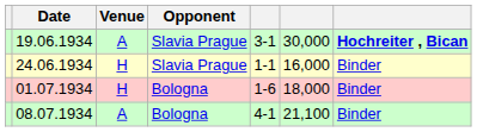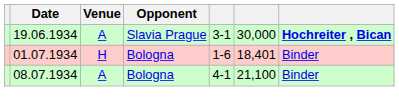- row: 24.06.1934 | H | Slavia Prague | 1-1 | 16,000 | Binder
01.07.1934 | column 6: 18,000 -> 18,401
